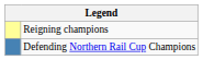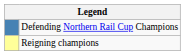rows swapped: Reigning champions <-> Defending Northern Rail Cup Champions
